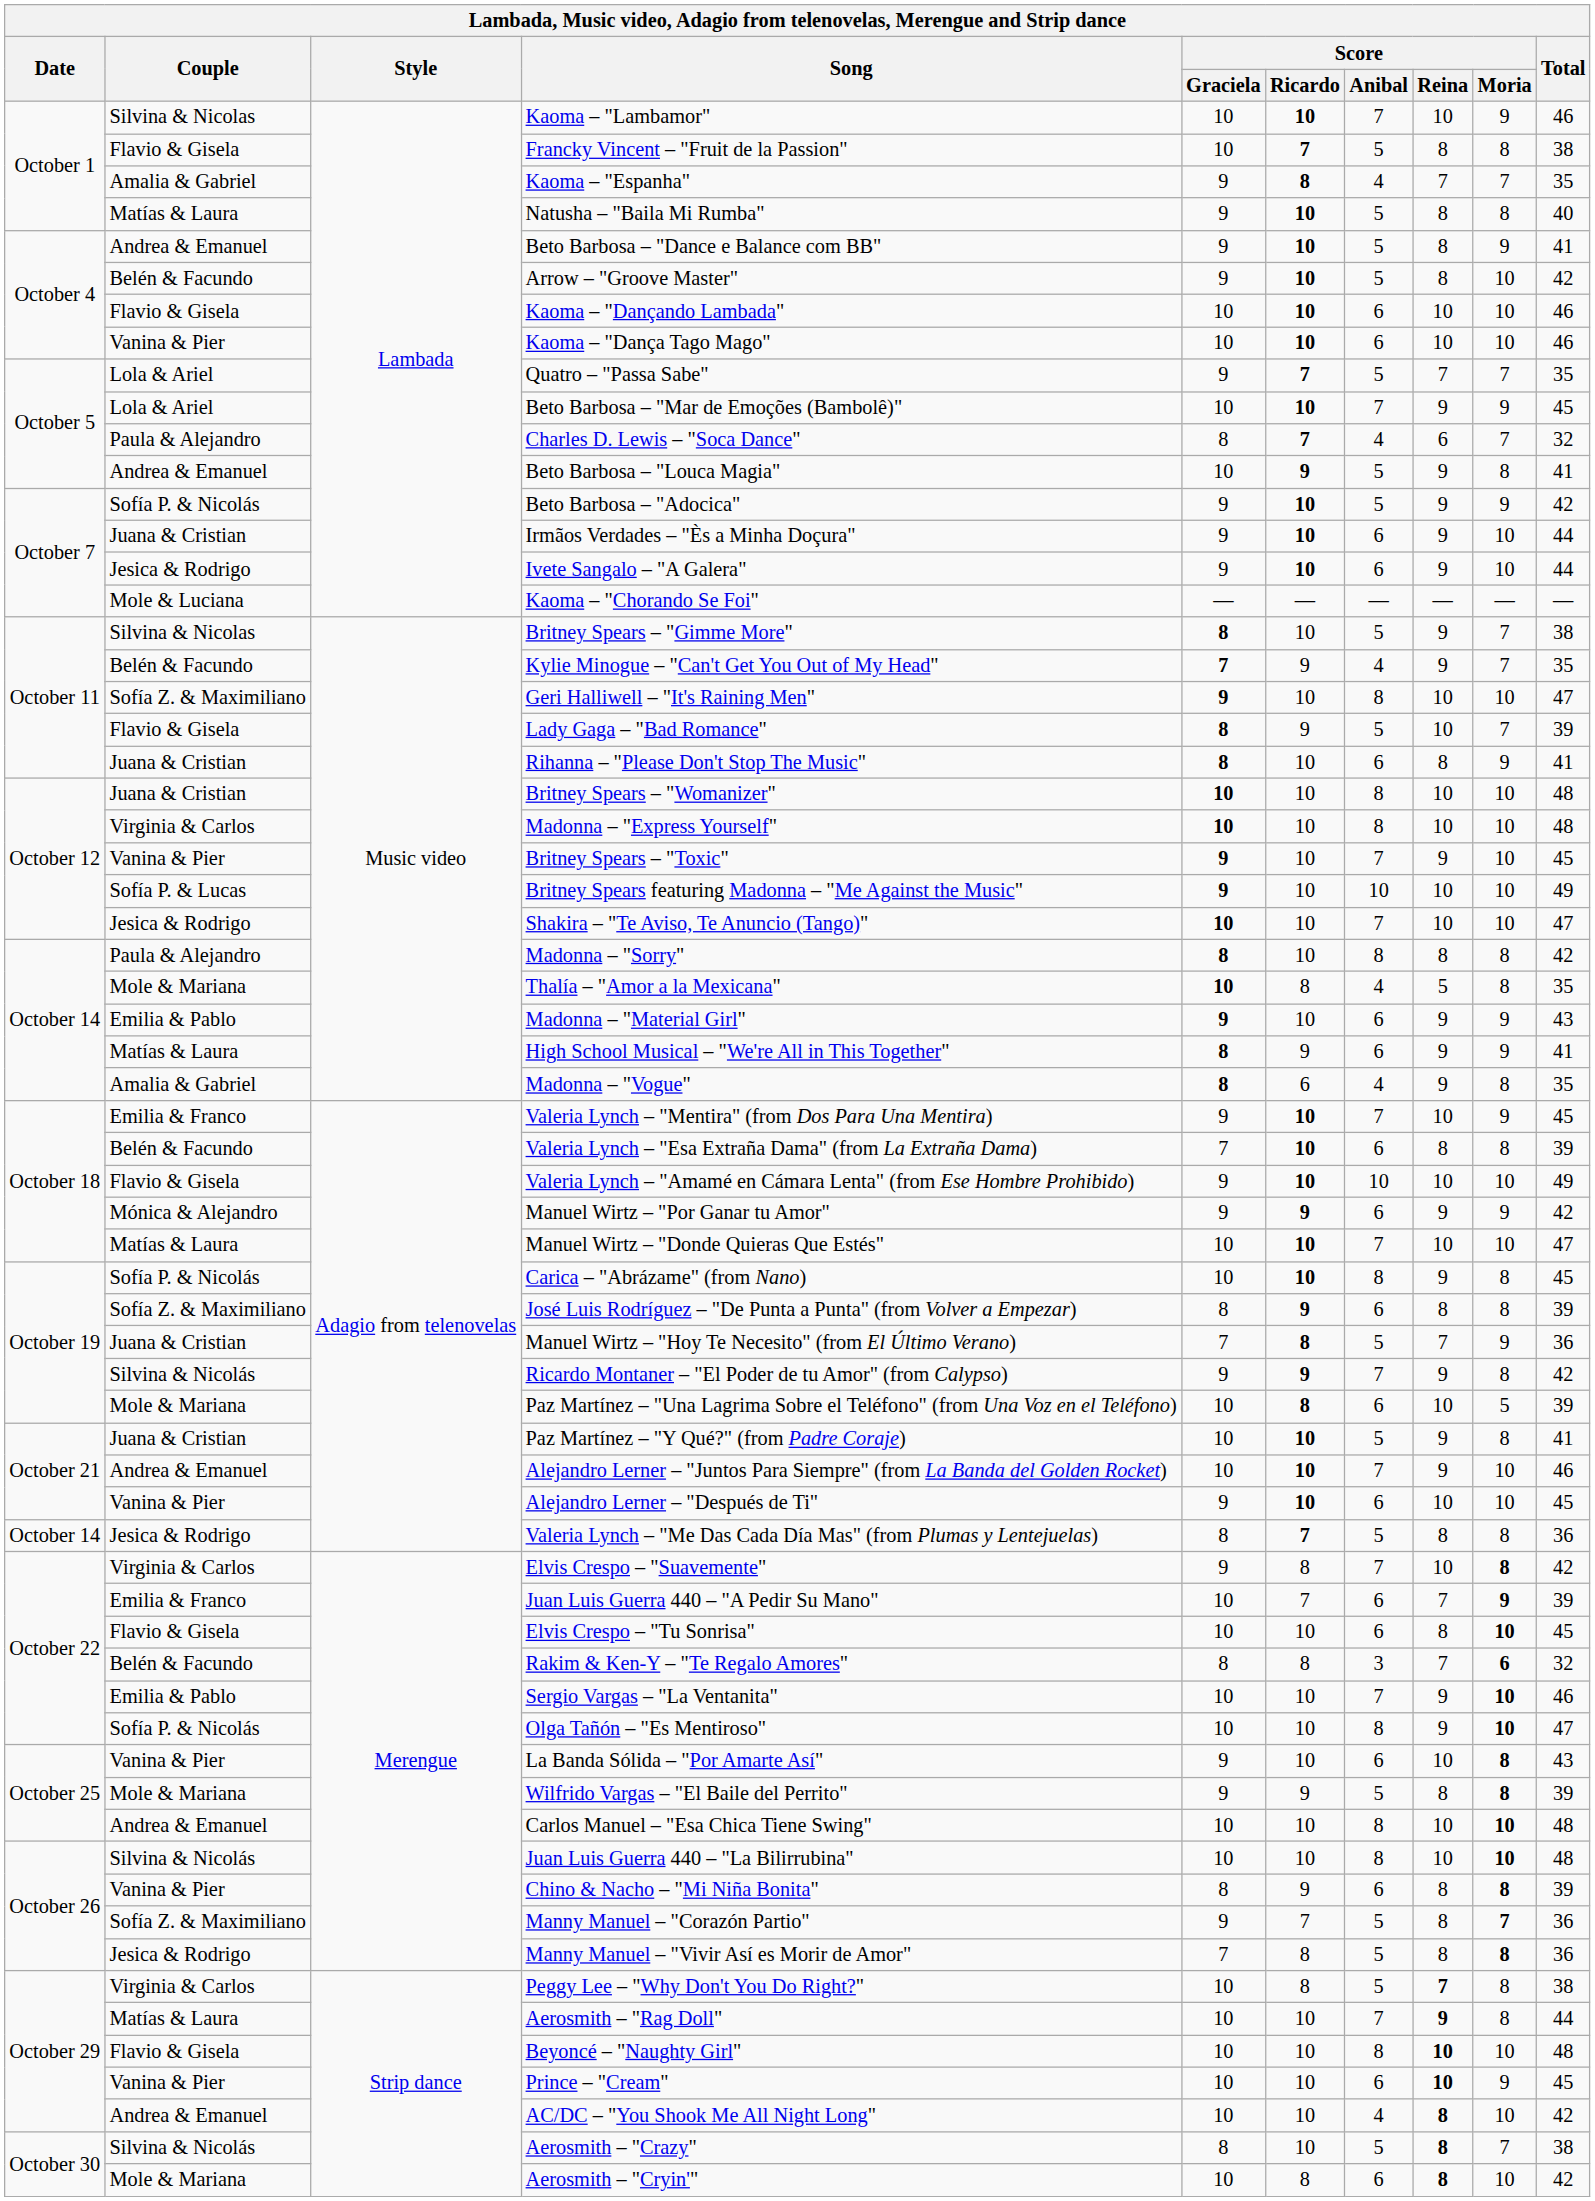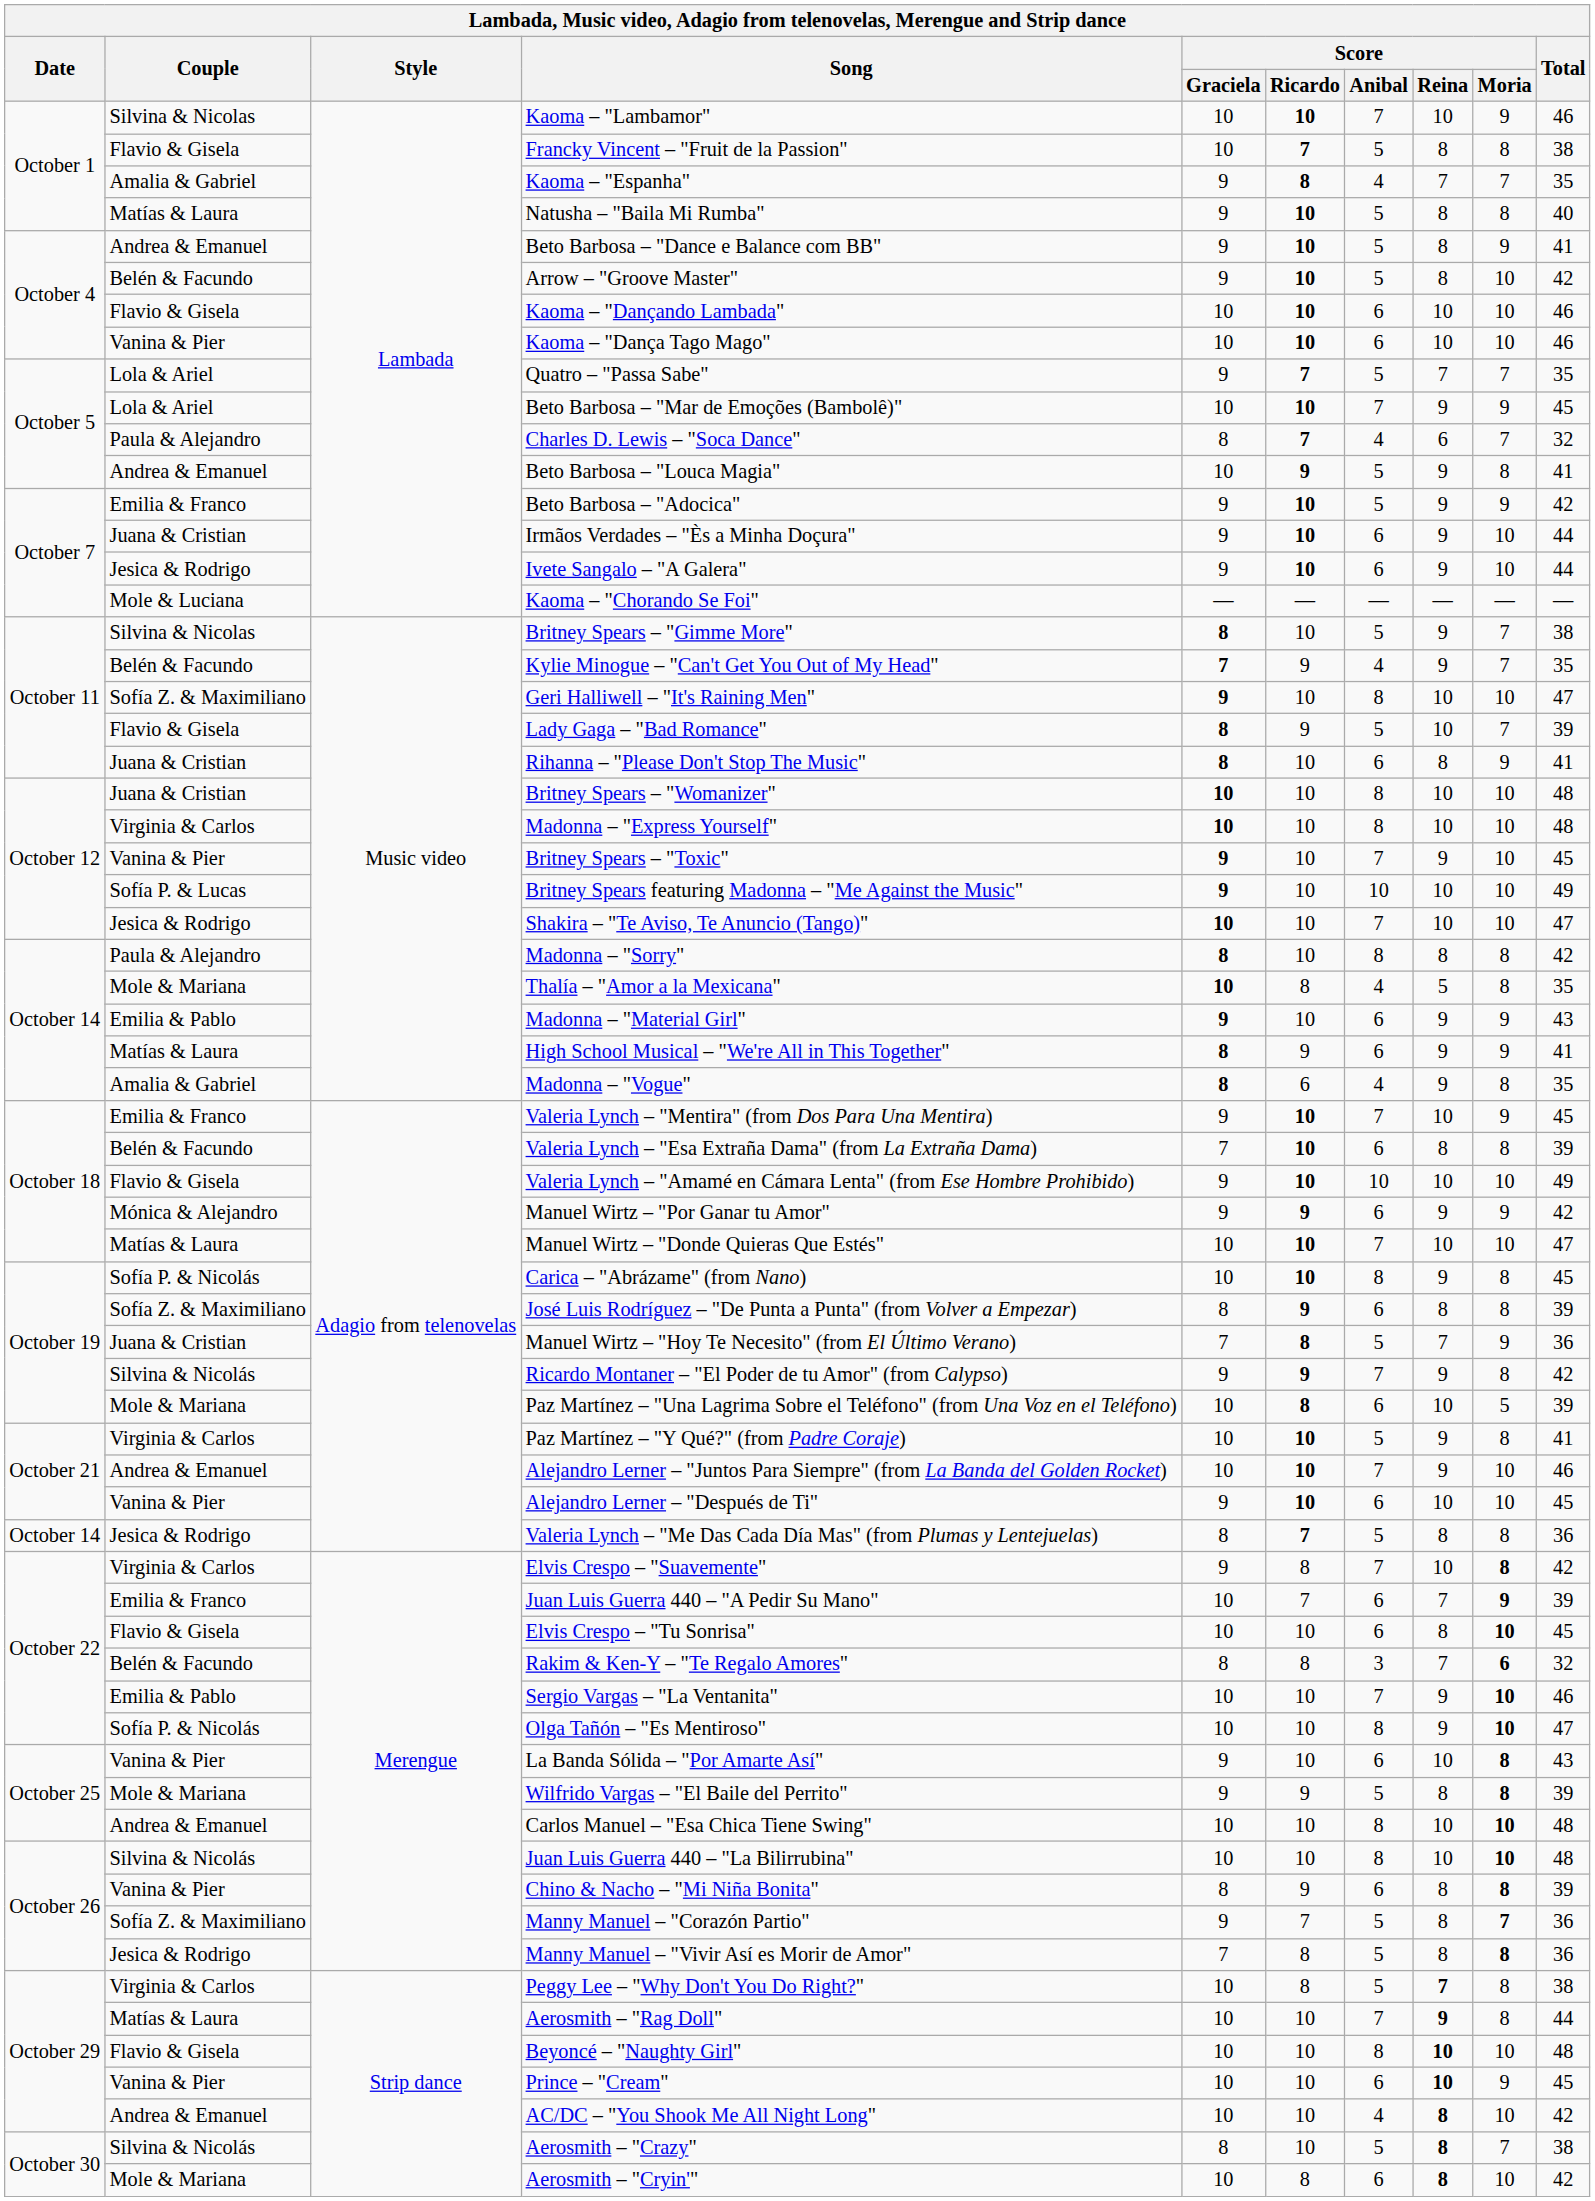Beto Barbosa – "Adocica" | Couple: Sofía P. & Nicolás -> Emilia & Franco
Paz Martínez – "Y Qué?" (from Padre Coraje) | Couple: Juana & Cristian -> Virginia & Carlos
